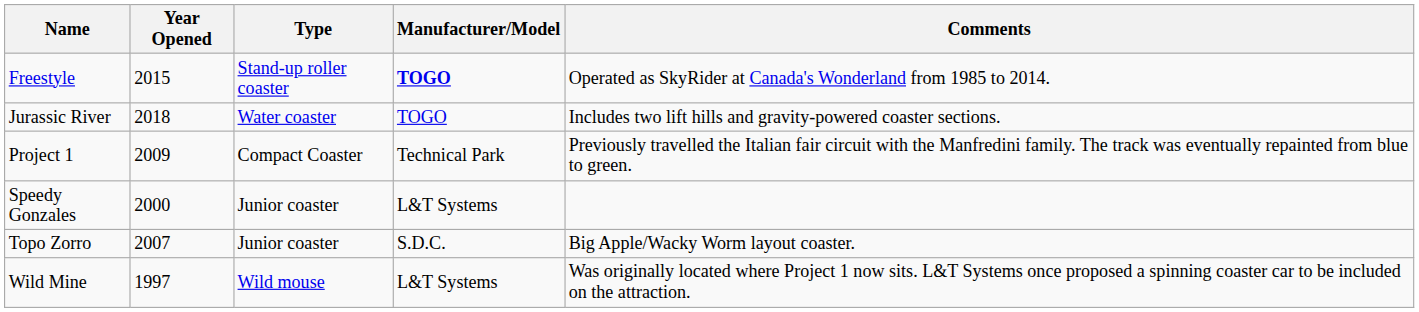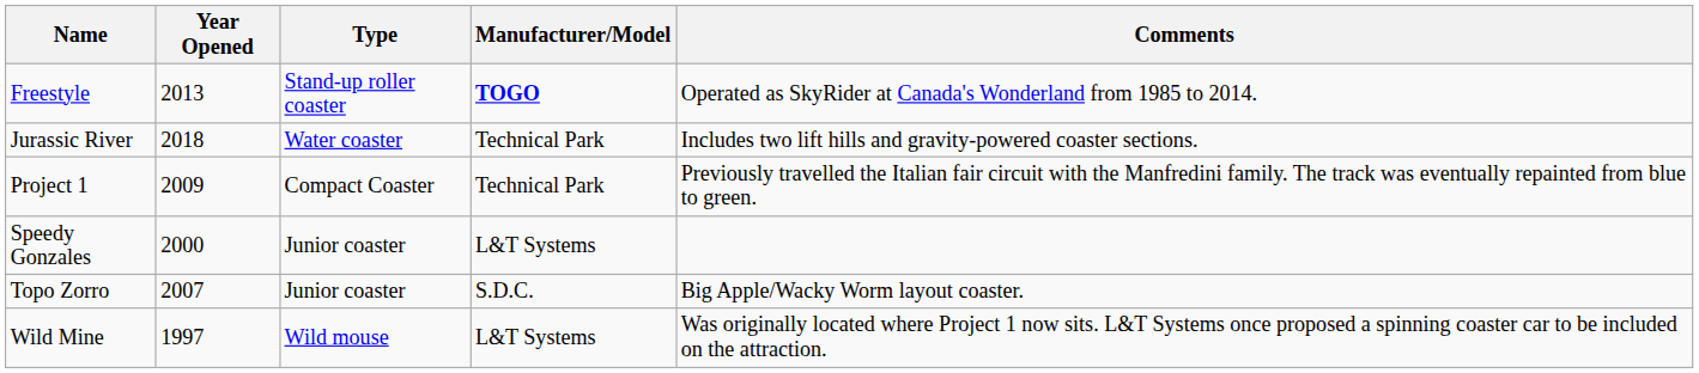Freestyle | Year Opened: 2015 -> 2013
Jurassic River | Manufacturer/Model: TOGO -> Technical Park
